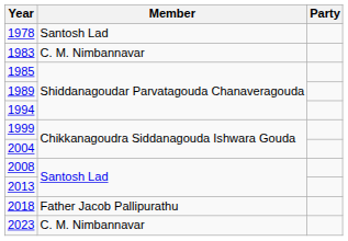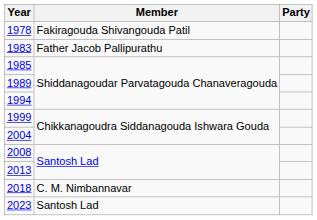1978 | Member: Santosh Lad -> Fakiragouda Shivangouda Patil
1983 | Member: C. M. Nimbannavar -> Father Jacob Pallipurathu
2018 | Member: Father Jacob Pallipurathu -> C. M. Nimbannavar
2023 | Member: C. M. Nimbannavar -> Santosh Lad
